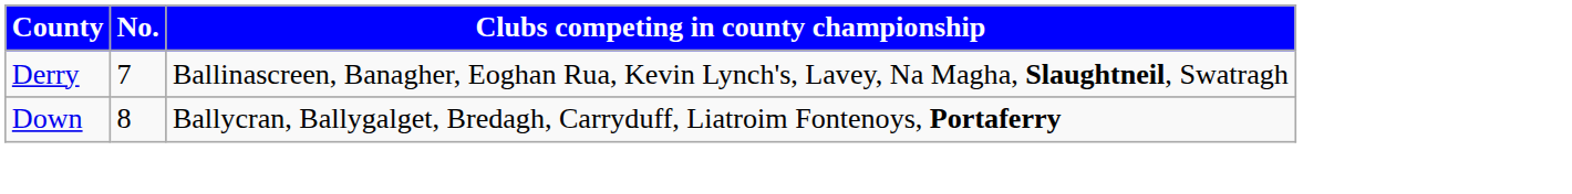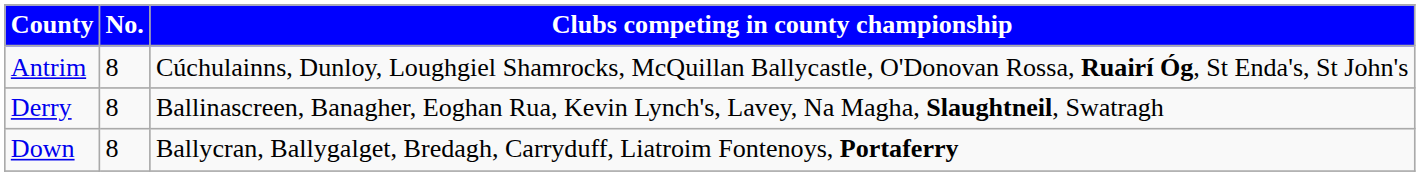+ row: Antrim | 8 | Cúchulainns, Dunloy, Loughgiel Shamrocks, McQuillan Ballycastle, O'Donovan Rossa, Ruairí Óg, St Enda's, St John's
Derry | No.: 7 -> 8
